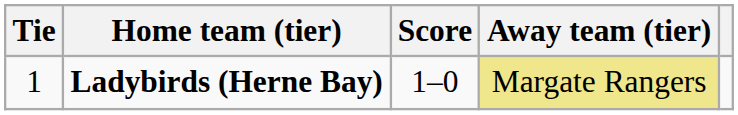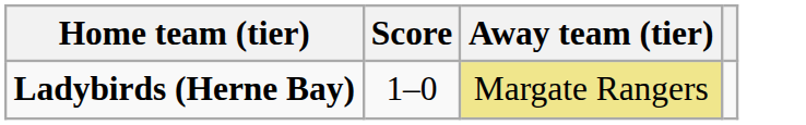- column: Tie | 1
